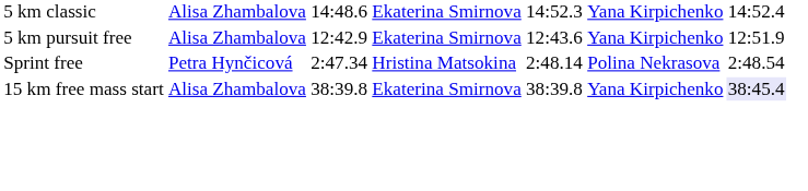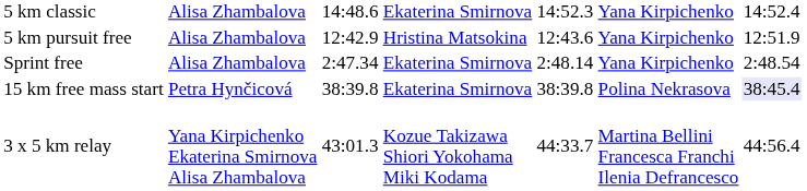5 km pursuit free | column 4: Ekaterina Smirnova -> Hristina Matsokina
Sprint free | column 2: Petra Hynčicová -> Alisa Zhambalova
Sprint free | column 4: Hristina Matsokina -> Ekaterina Smirnova
Sprint free | column 6: Polina Nekrasova -> Yana Kirpichenko
15 km free mass start | column 2: Alisa Zhambalova -> Petra Hynčicová
15 km free mass start | column 6: Yana Kirpichenko -> Polina Nekrasova
+ row: 3 x 5 km relay | Yana Kirpichenko Ekaterina Smirnova Alisa Zhambalova | 43:01.3 | Kozue Takizawa Shiori Yokohama Miki Kodama | 44:33.7 | Martina Bellini Francesca Franchi Ilenia Defrancesco | 44:56.4
